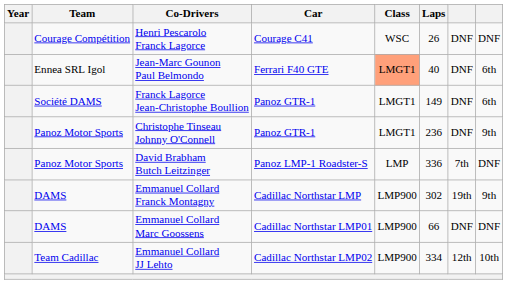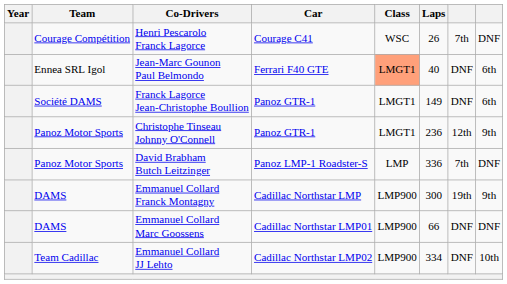Henri Pescarolo Franck Lagorce | column 7: DNF -> 7th
Christophe Tinseau Johnny O'Connell | column 7: DNF -> 12th
Emmanuel Collard Franck Montagny | Laps: 302 -> 300
Emmanuel Collard JJ Lehto | column 7: 12th -> DNF
